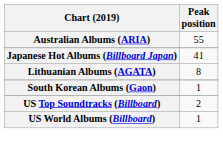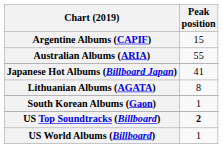+ row: Argentine Albums (CAPIF) | 15
US Top Soundtracks (Billboard) | Peak position: normal -> bold
